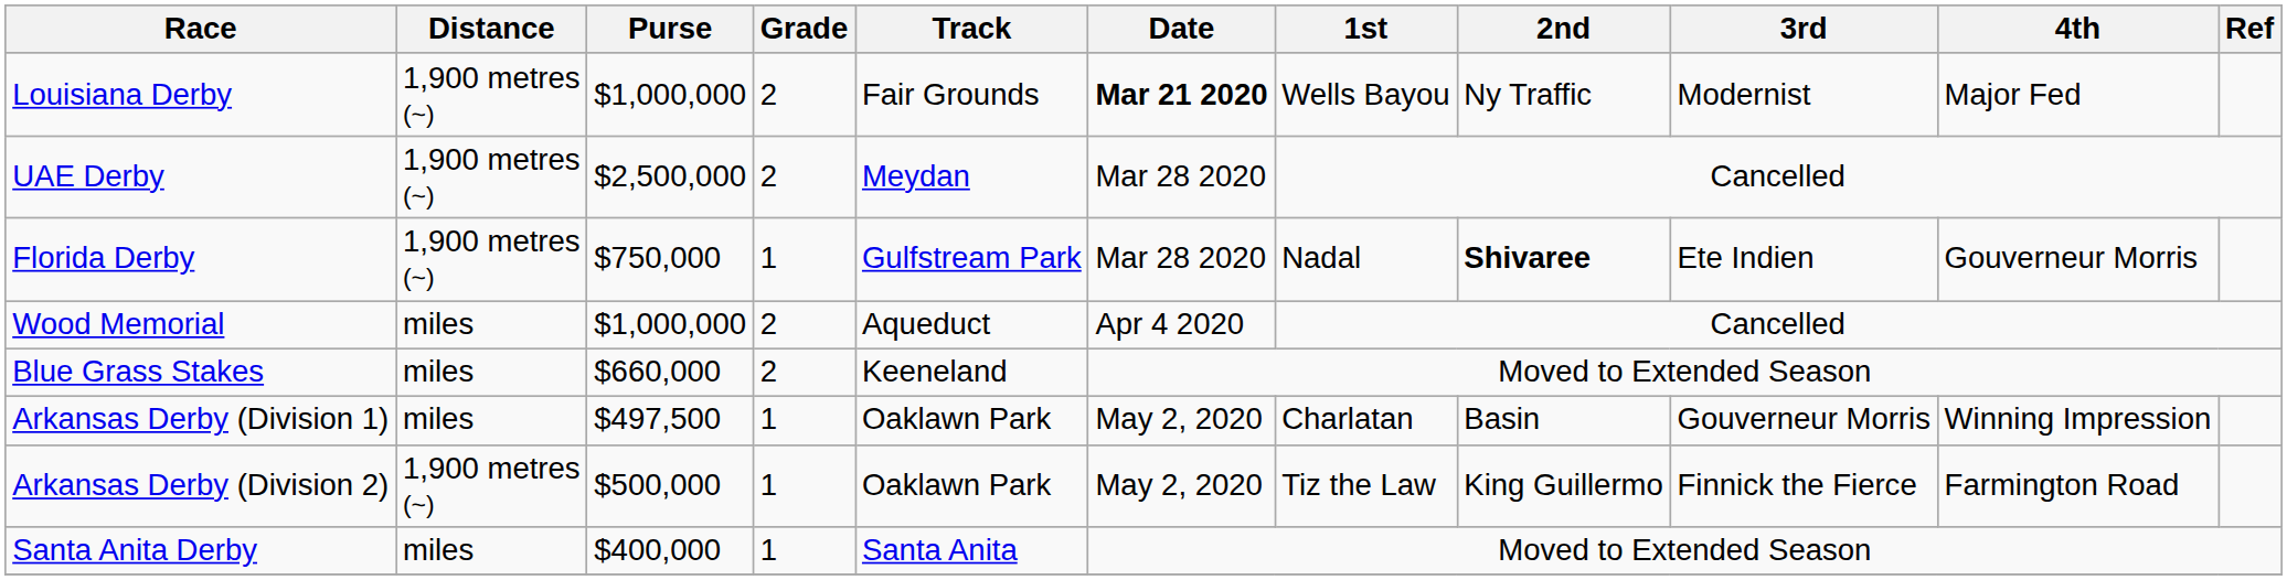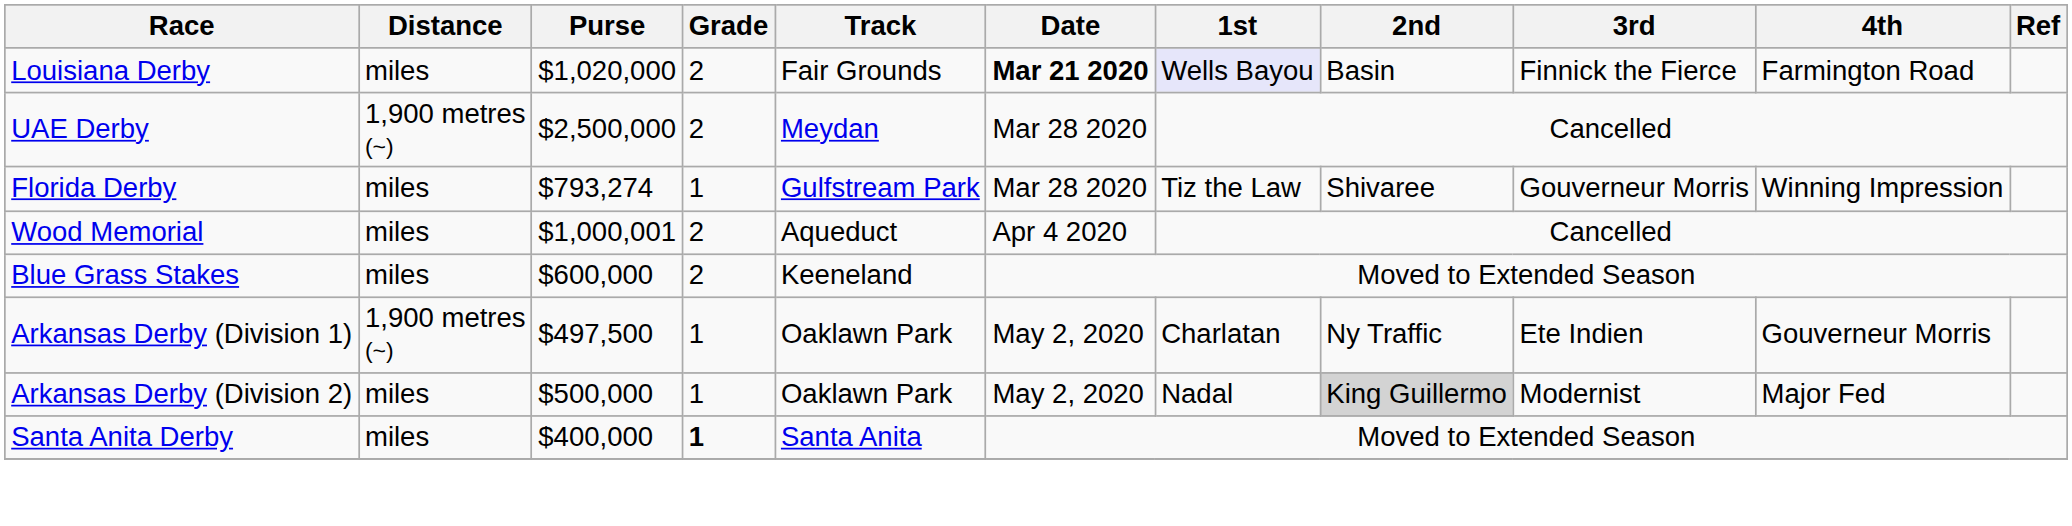Louisiana Derby | Distance: 1,900 metres (~) -> miles
Louisiana Derby | Purse: $1,000,000 -> $1,020,000
Louisiana Derby | 1st: no background -> lavender background
Louisiana Derby | 2nd: Ny Traffic -> Basin
Louisiana Derby | 3rd: Modernist -> Finnick the Fierce
Louisiana Derby | 4th: Major Fed -> Farmington Road
Florida Derby | Distance: 1,900 metres (~) -> miles
Florida Derby | Purse: $750,000 -> $793,274
Florida Derby | 1st: Nadal -> Tiz the Law
Florida Derby | 2nd: bold -> normal
Florida Derby | 3rd: Ete Indien -> Gouverneur Morris
Florida Derby | 4th: Gouverneur Morris -> Winning Impression
Wood Memorial | Purse: $1,000,000 -> $1,000,001
Blue Grass Stakes | Purse: $660,000 -> $600,000
Arkansas Derby (Division 1) | Distance: miles -> 1,900 metres (~)
Arkansas Derby (Division 1) | 2nd: Basin -> Ny Traffic
Arkansas Derby (Division 1) | 3rd: Gouverneur Morris -> Ete Indien
Arkansas Derby (Division 1) | 4th: Winning Impression -> Gouverneur Morris
Arkansas Derby (Division 2) | Distance: 1,900 metres (~) -> miles
Arkansas Derby (Division 2) | 1st: Tiz the Law -> Nadal
Arkansas Derby (Division 2) | 2nd: no background -> lightgrey background
Arkansas Derby (Division 2) | 3rd: Finnick the Fierce -> Modernist
Arkansas Derby (Division 2) | 4th: Farmington Road -> Major Fed
Santa Anita Derby | Grade: normal -> bold
